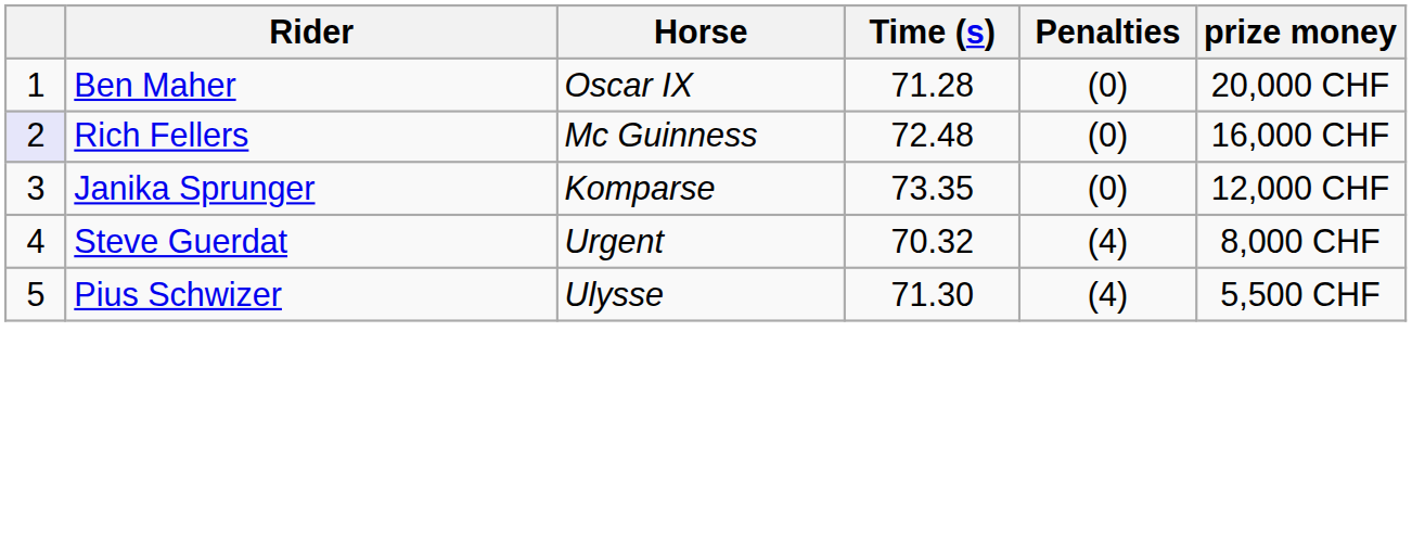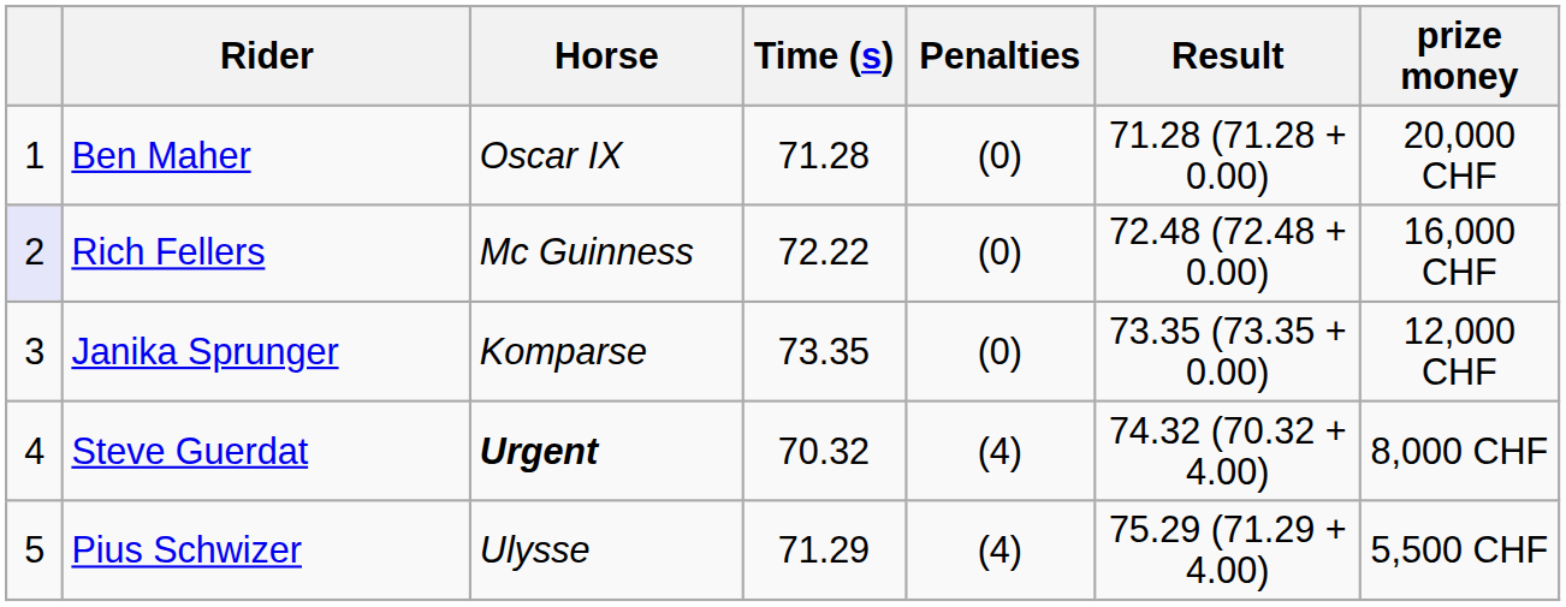+ column: Result | 71.28 (71.28 + 0.00) | 72.48 (72.48 + 0.00) | 73.35 (73.35 + 0.00) | 74.32 (70.32 + 4.00) | 75.29 (71.29 + 4.00)
Rich Fellers | Time (s): 72.48 -> 72.22
Steve Guerdat | Horse: normal -> bold
Pius Schwizer | Time (s): 71.30 -> 71.29
